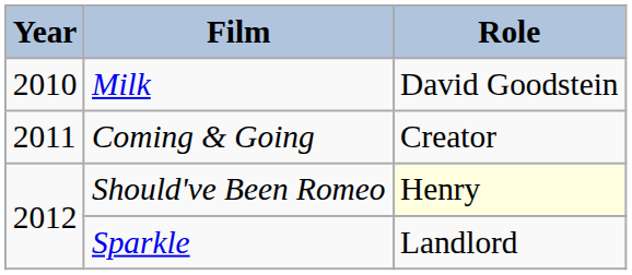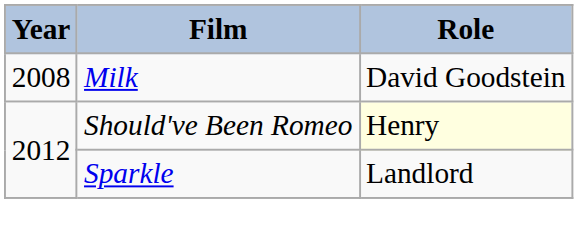Milk | Year: 2010 -> 2008
- row: 2011 | Coming & Going | Creator
